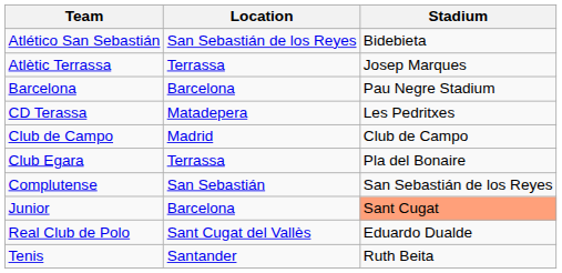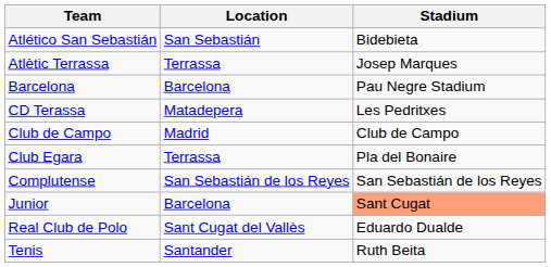Atlético San Sebastián | Location: San Sebastián de los Reyes -> San Sebastián
Complutense | Location: San Sebastián -> San Sebastián de los Reyes
